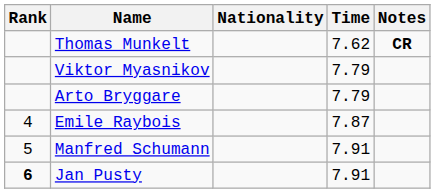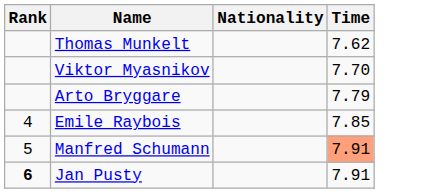- column: Notes | CR
Viktor Myasnikov | Time: 7.79 -> 7.70
Emile Raybois | Time: 7.87 -> 7.85
Manfred Schumann | Time: no background -> lightsalmon background
